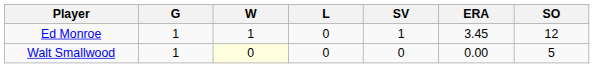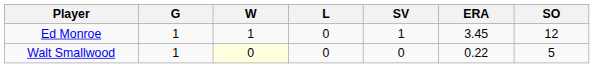Walt Smallwood | ERA: 0.00 -> 0.22
